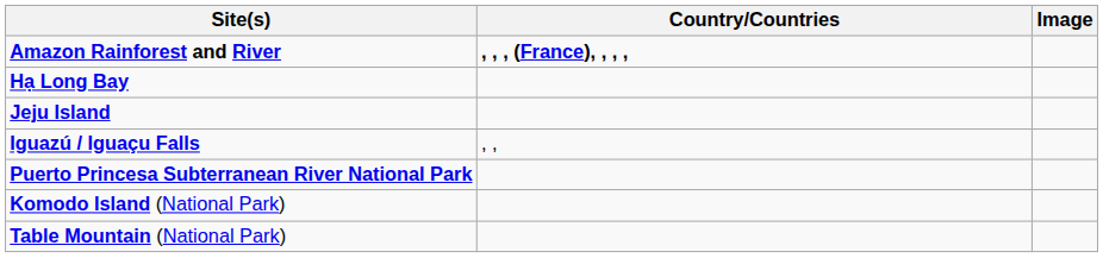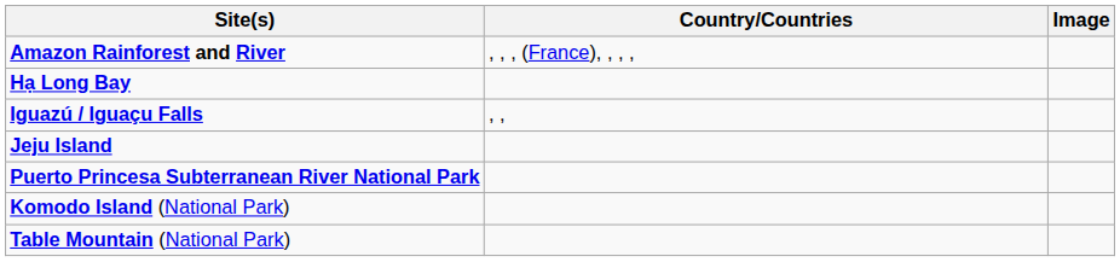Amazon Rainforest and River | Country/Countries: bold -> normal
rows swapped: Jeju Island <-> Iguazú / Iguaçu Falls
